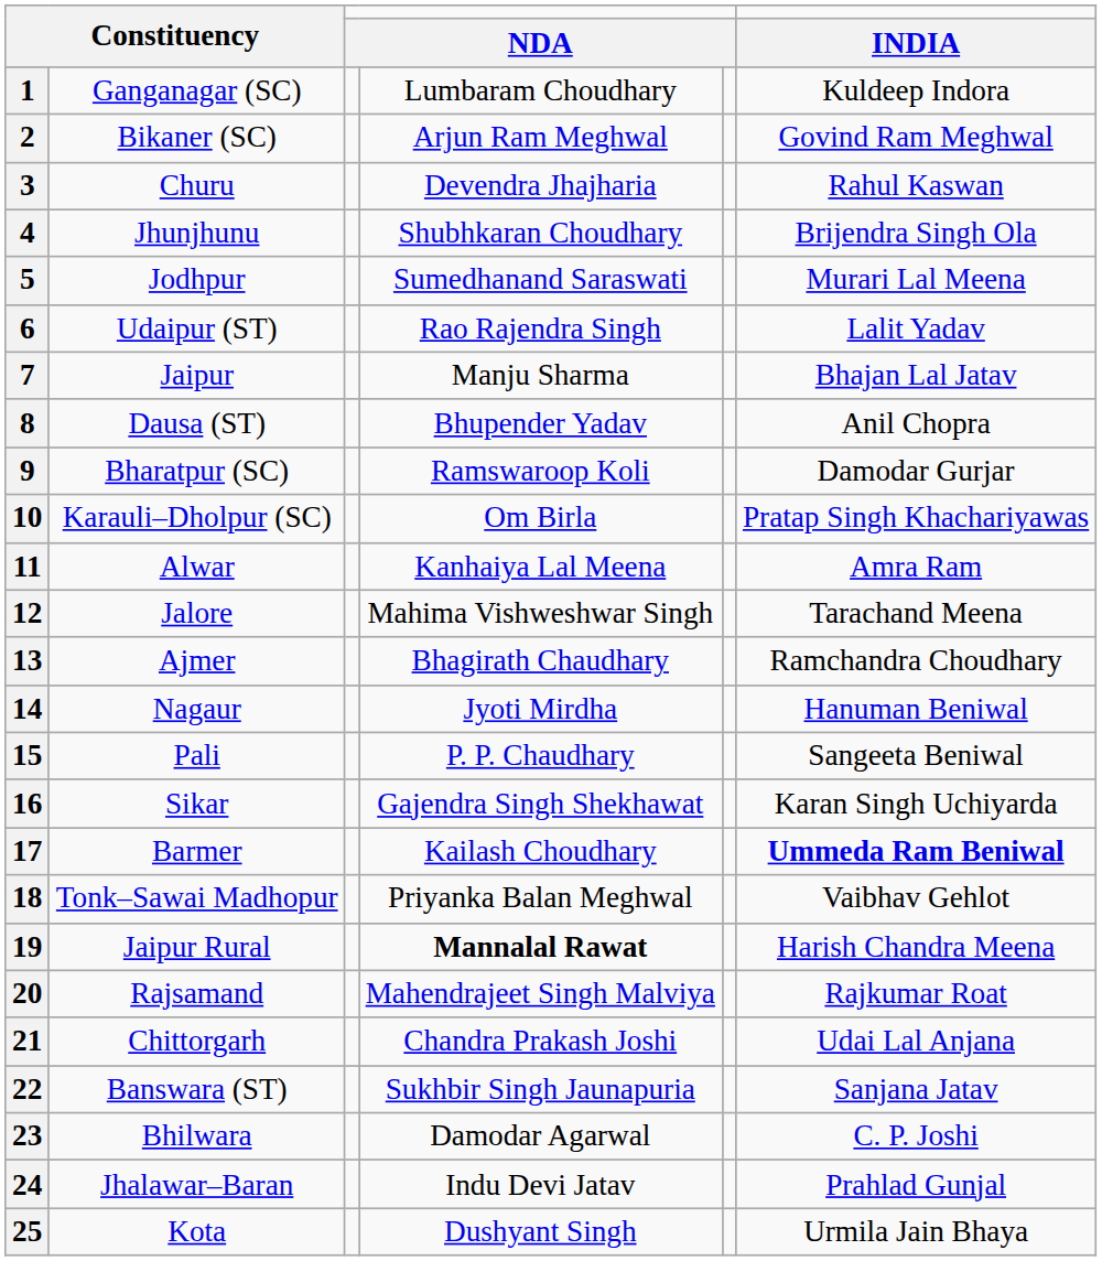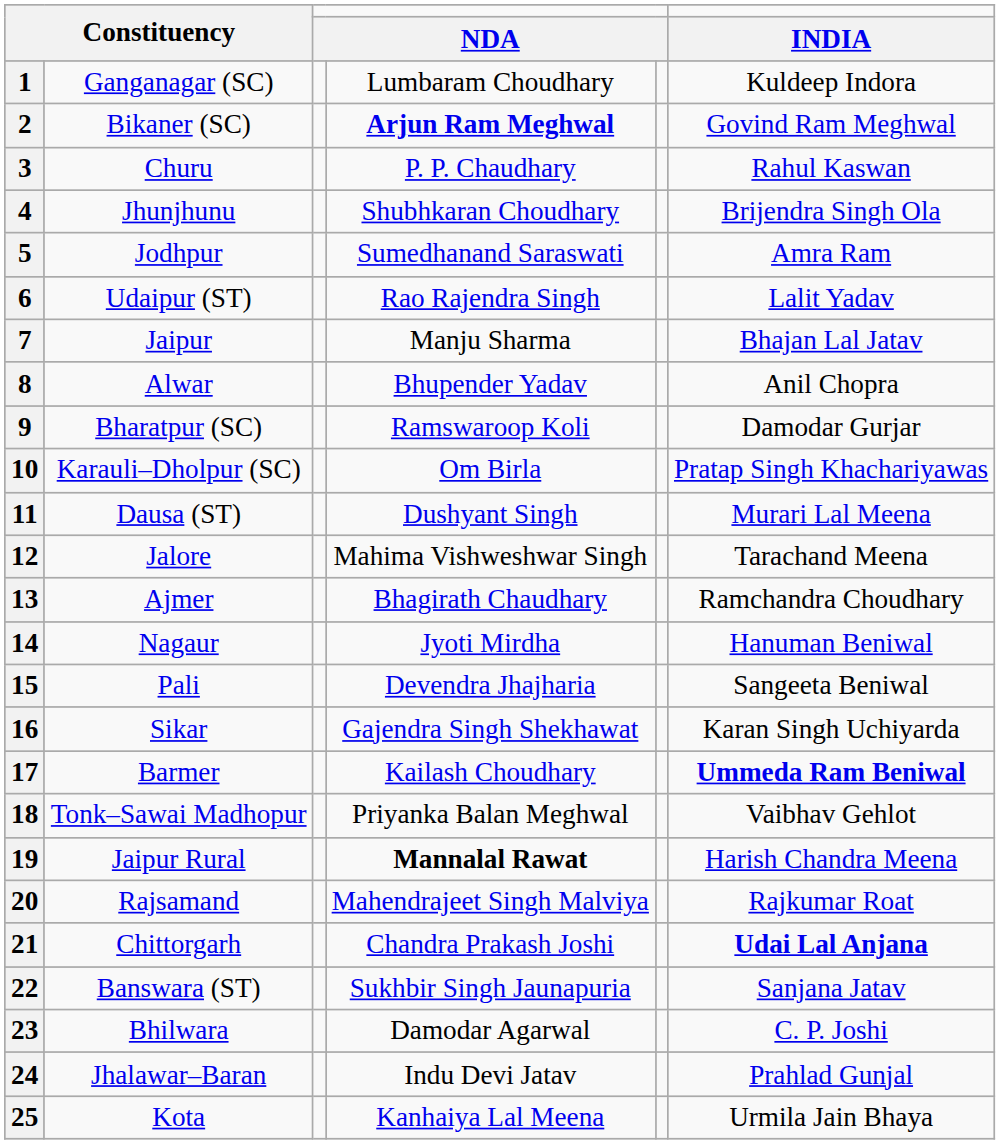2 | column 4: normal -> bold
3 | column 4: Devendra Jhajharia -> P. P. Chaudhary
5 | column 6: Murari Lal Meena -> Amra Ram
8 | column 2: Dausa (ST) -> Alwar
11 | column 2: Alwar -> Dausa (ST)
11 | column 4: Kanhaiya Lal Meena -> Dushyant Singh
11 | column 6: Amra Ram -> Murari Lal Meena
15 | column 4: P. P. Chaudhary -> Devendra Jhajharia
21 | column 6: normal -> bold
25 | column 4: Dushyant Singh -> Kanhaiya Lal Meena
